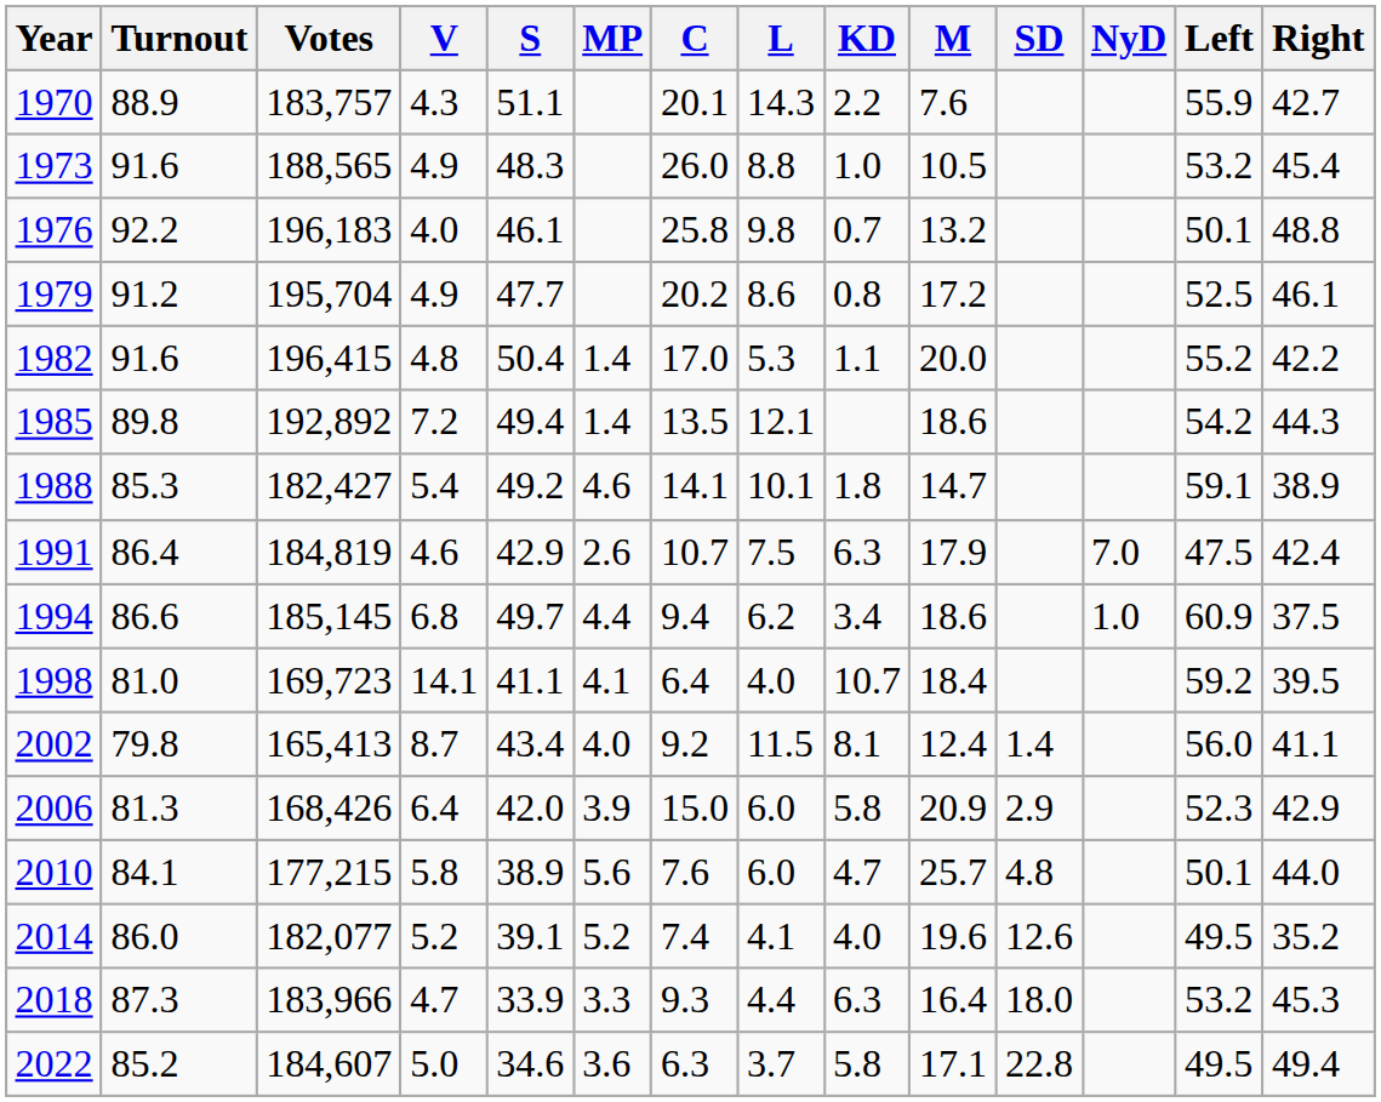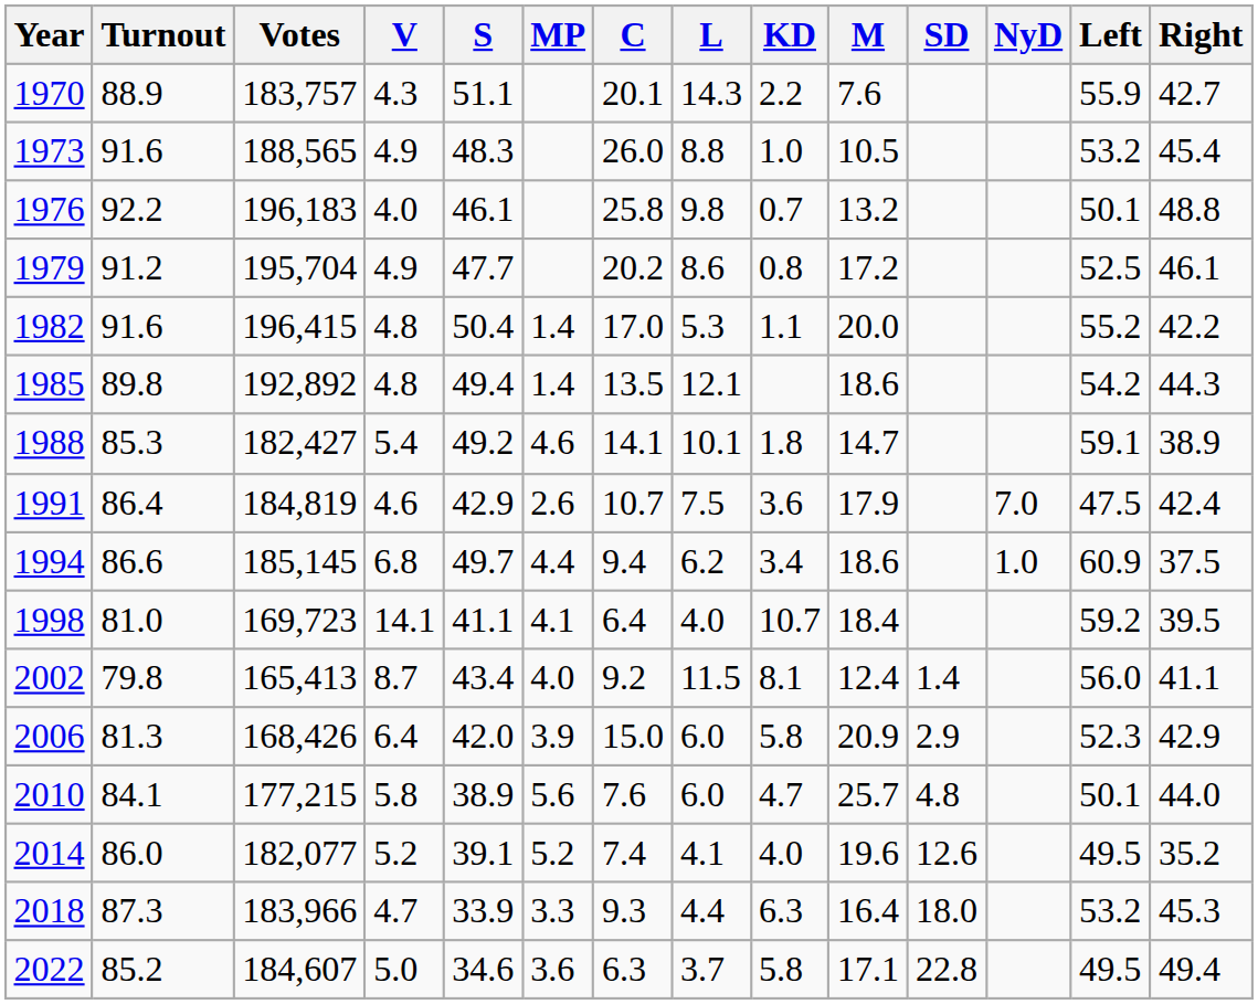1985 | V: 7.2 -> 4.8
1991 | KD: 6.3 -> 3.6
